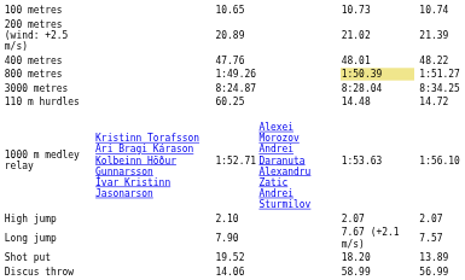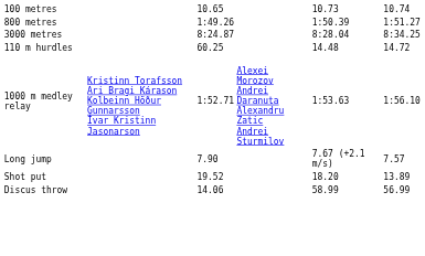- row: 200 metres (wind: +2.5 m/s) | 20.89 | 21.02 | 21.39
- row: 400 metres | 47.76 | 48.01 | 48.22
800 metres | column 5: khaki background -> no background
- row: High jump | 2.10 | 2.07 | 2.07
